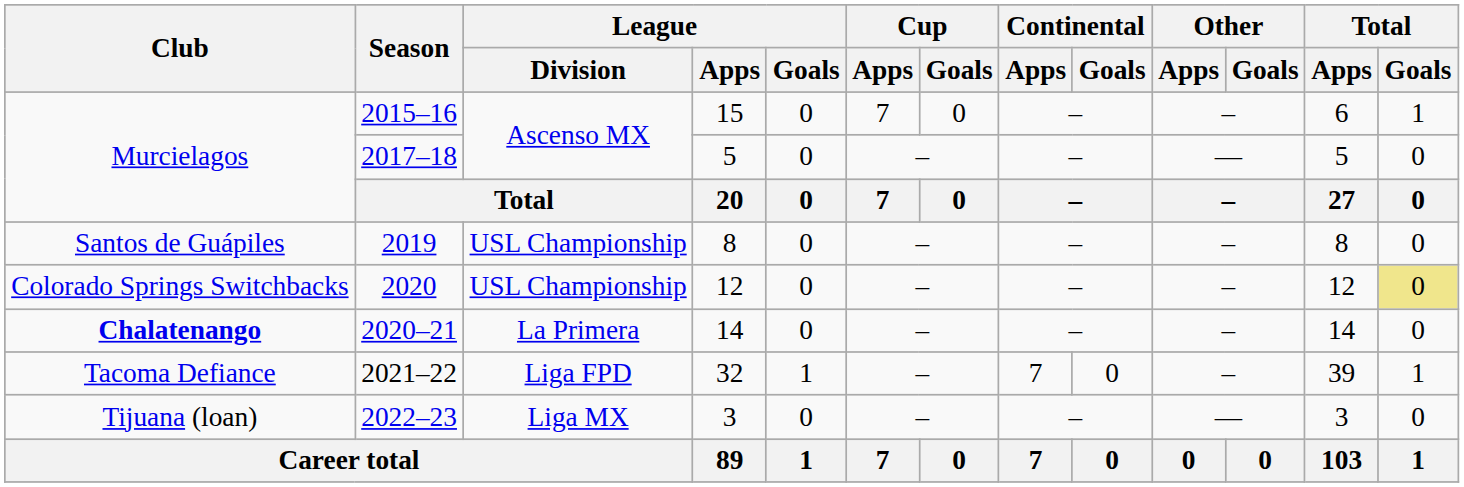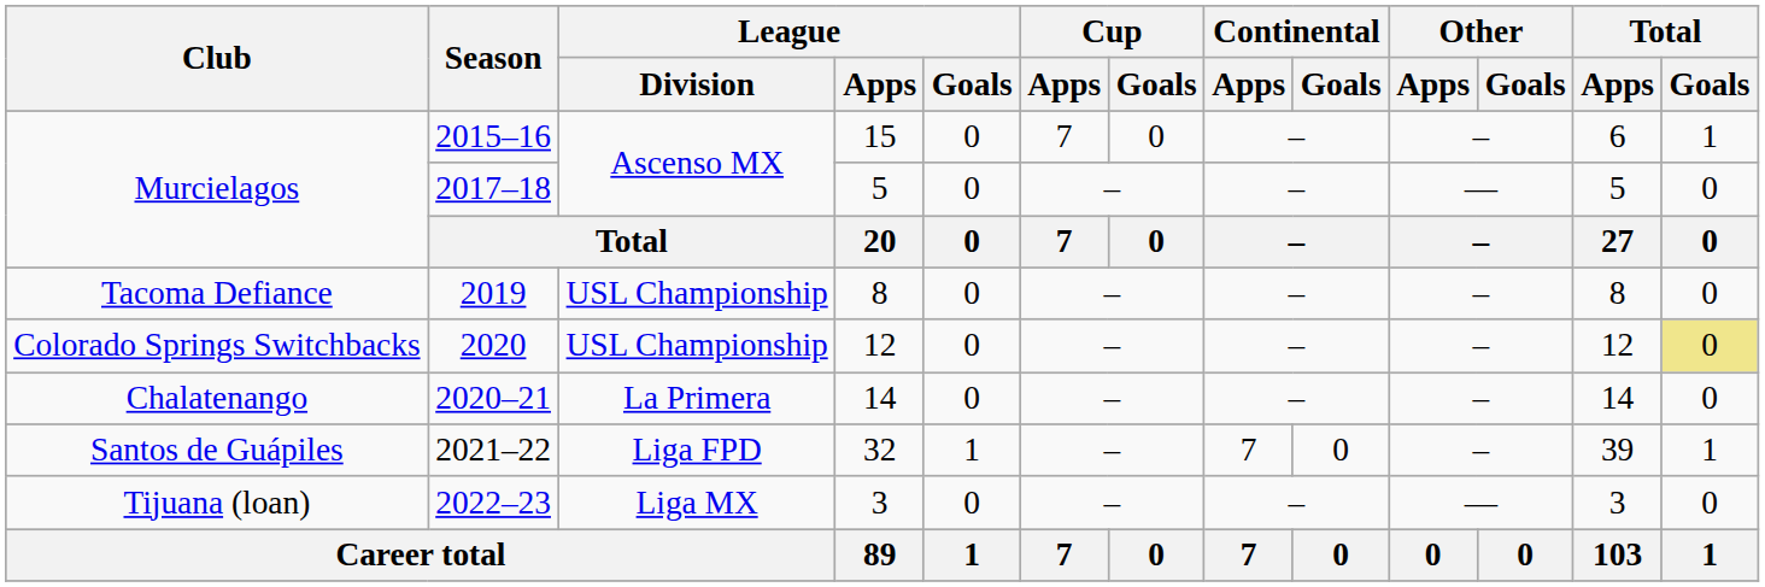2019 | Club: Santos de Guápiles -> Tacoma Defiance
2020–21 | Club: bold -> normal
2021–22 | Club: Tacoma Defiance -> Santos de Guápiles
